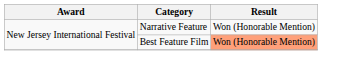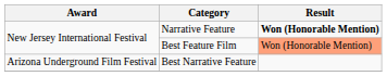Narrative Feature | Result: normal -> bold
+ row: Arizona Underground Film Festival | Best Narrative Feature
